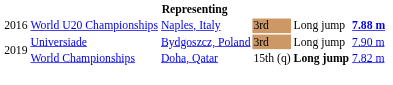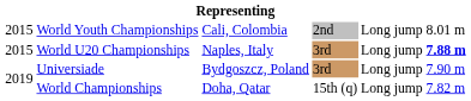+ row: 2015 | World Youth Championships | Cali, Colombia | 2nd | Long jump | 8.01 m
World U20 Championships | column 1: 2016 -> 2015
World Championships | column 5: bold -> normal
